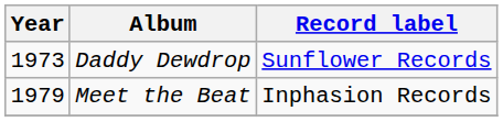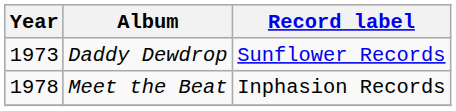Meet the Beat | Year: 1979 -> 1978
